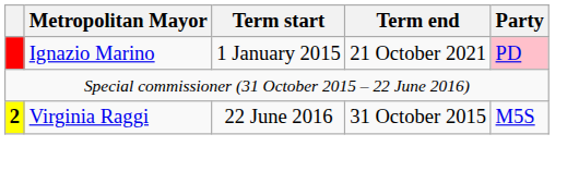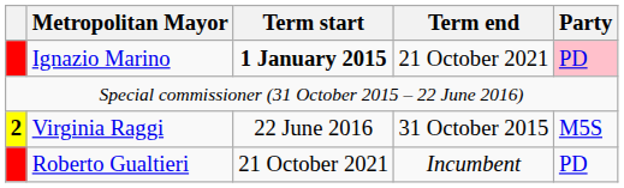Ignazio Marino | Term start: normal -> bold
+ row: Roberto Gualtieri | 21 October 2021 | Incumbent | PD
